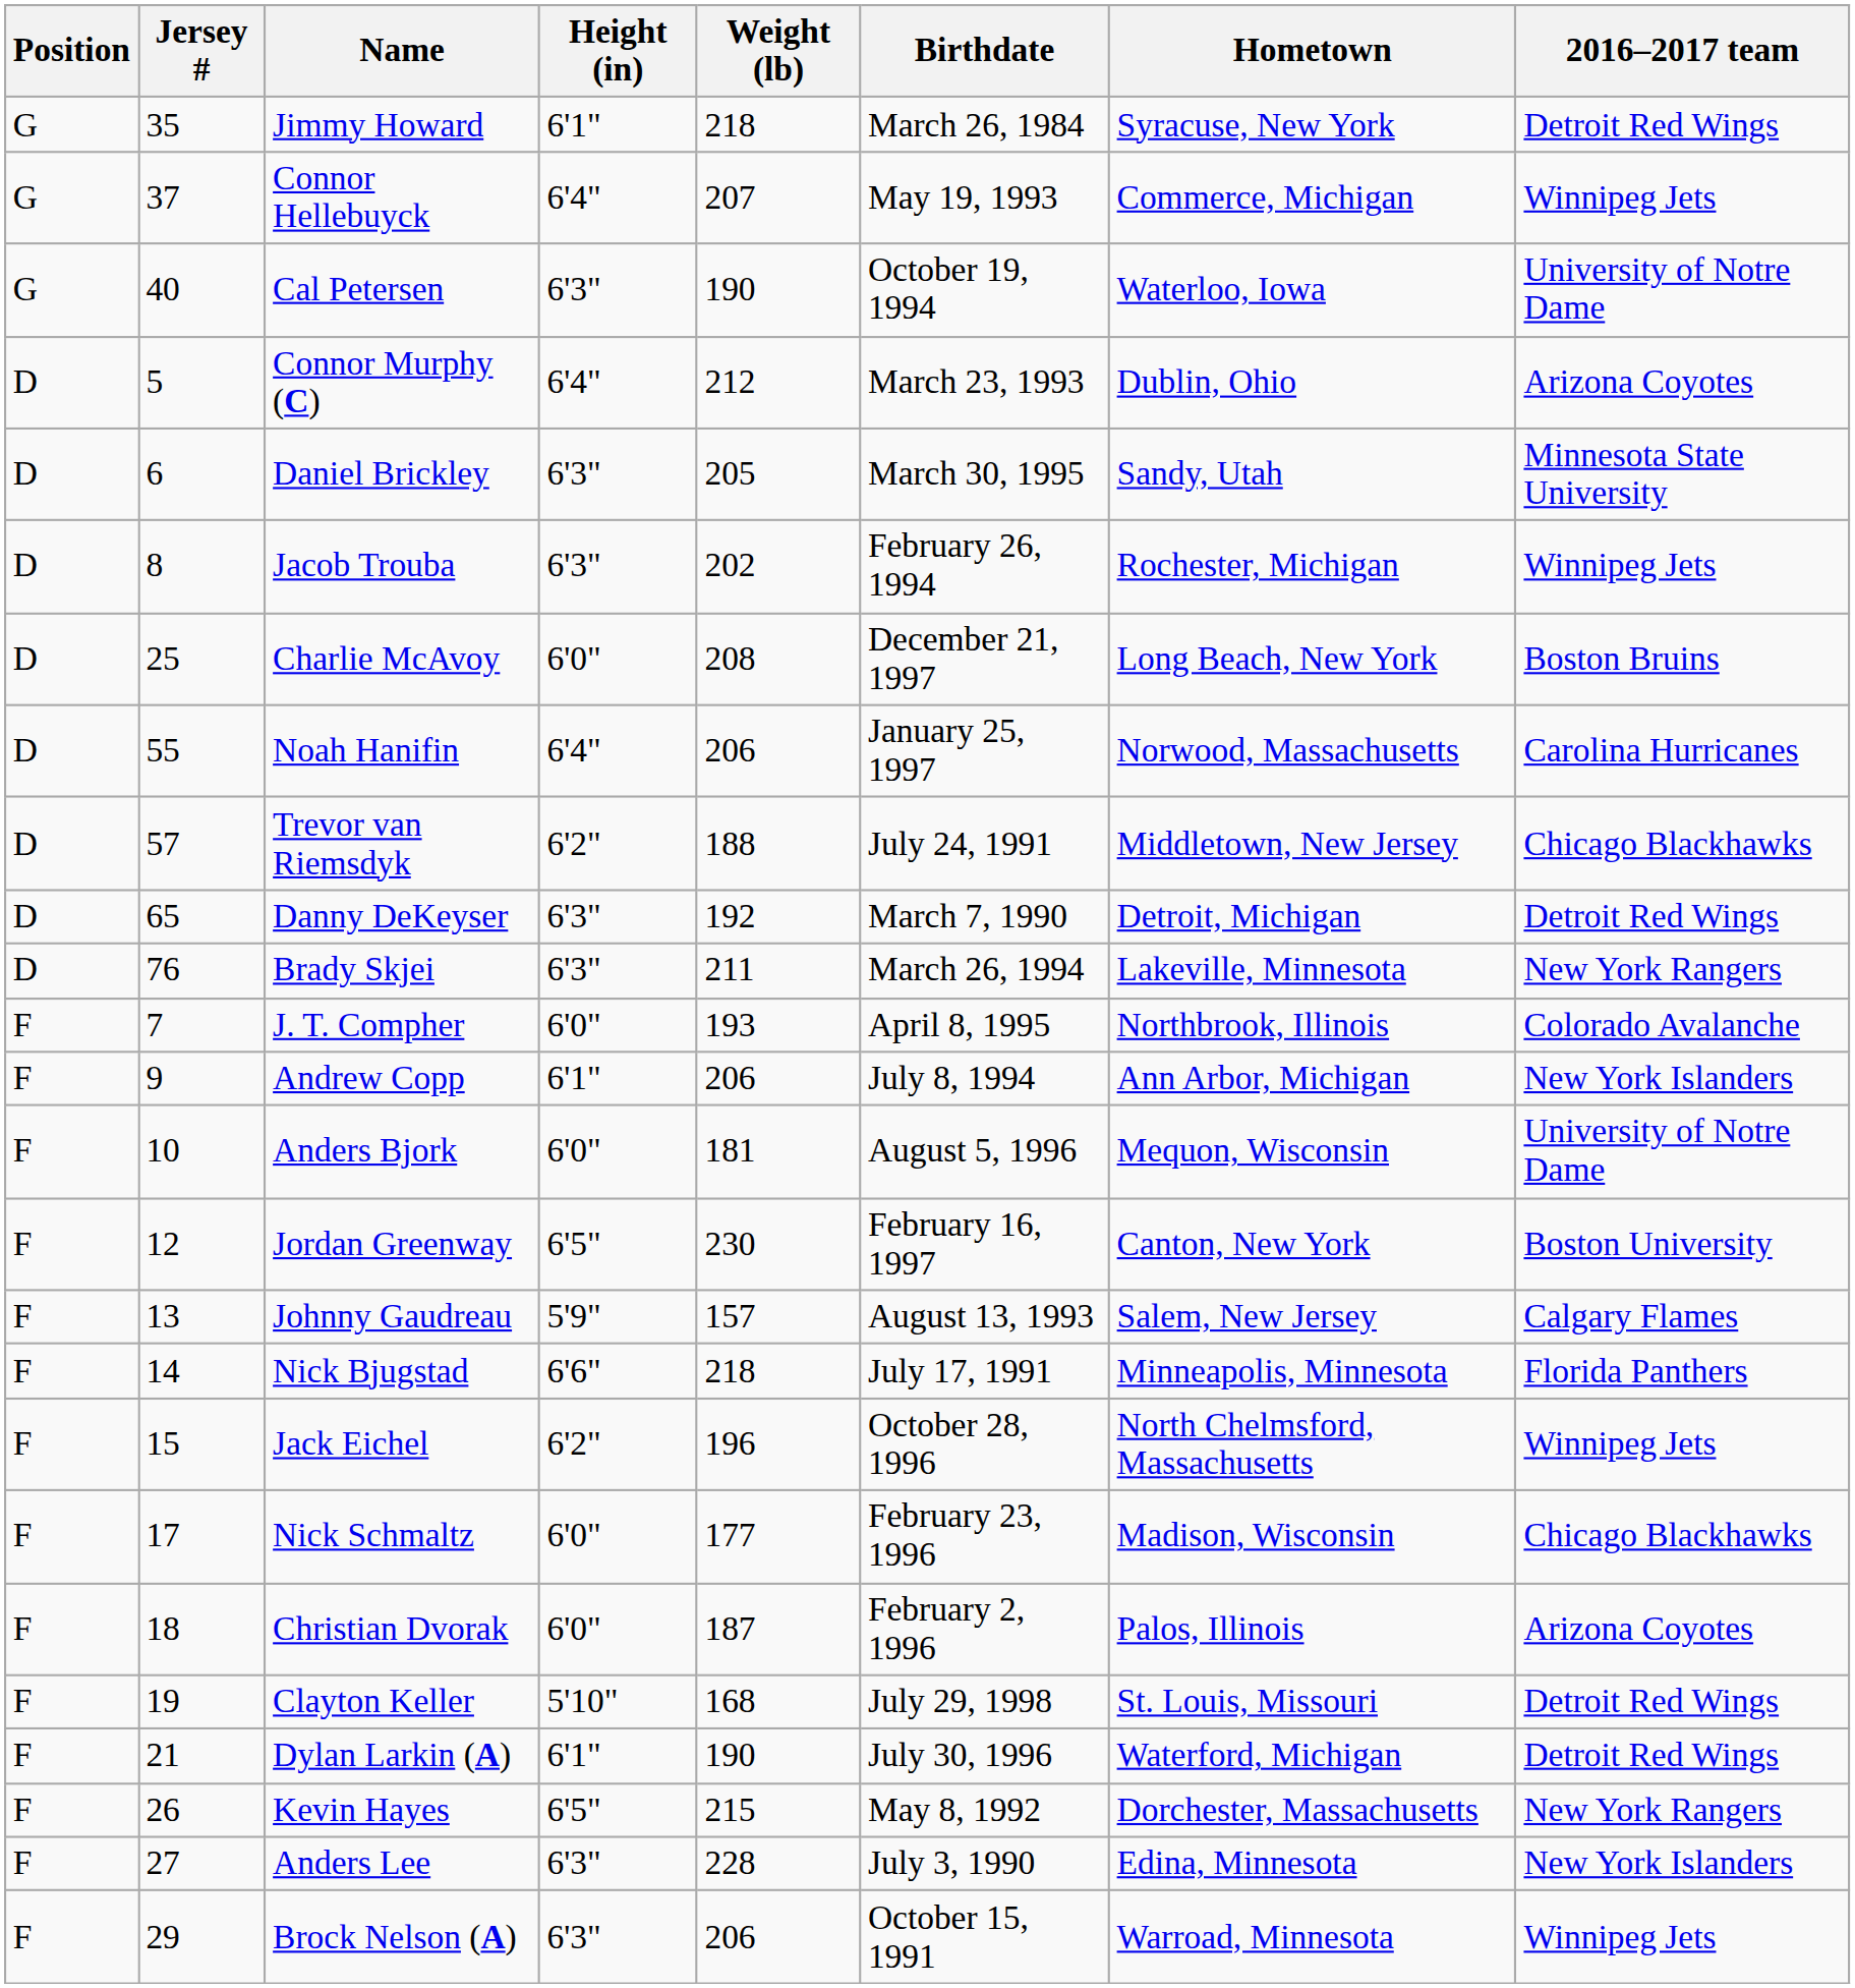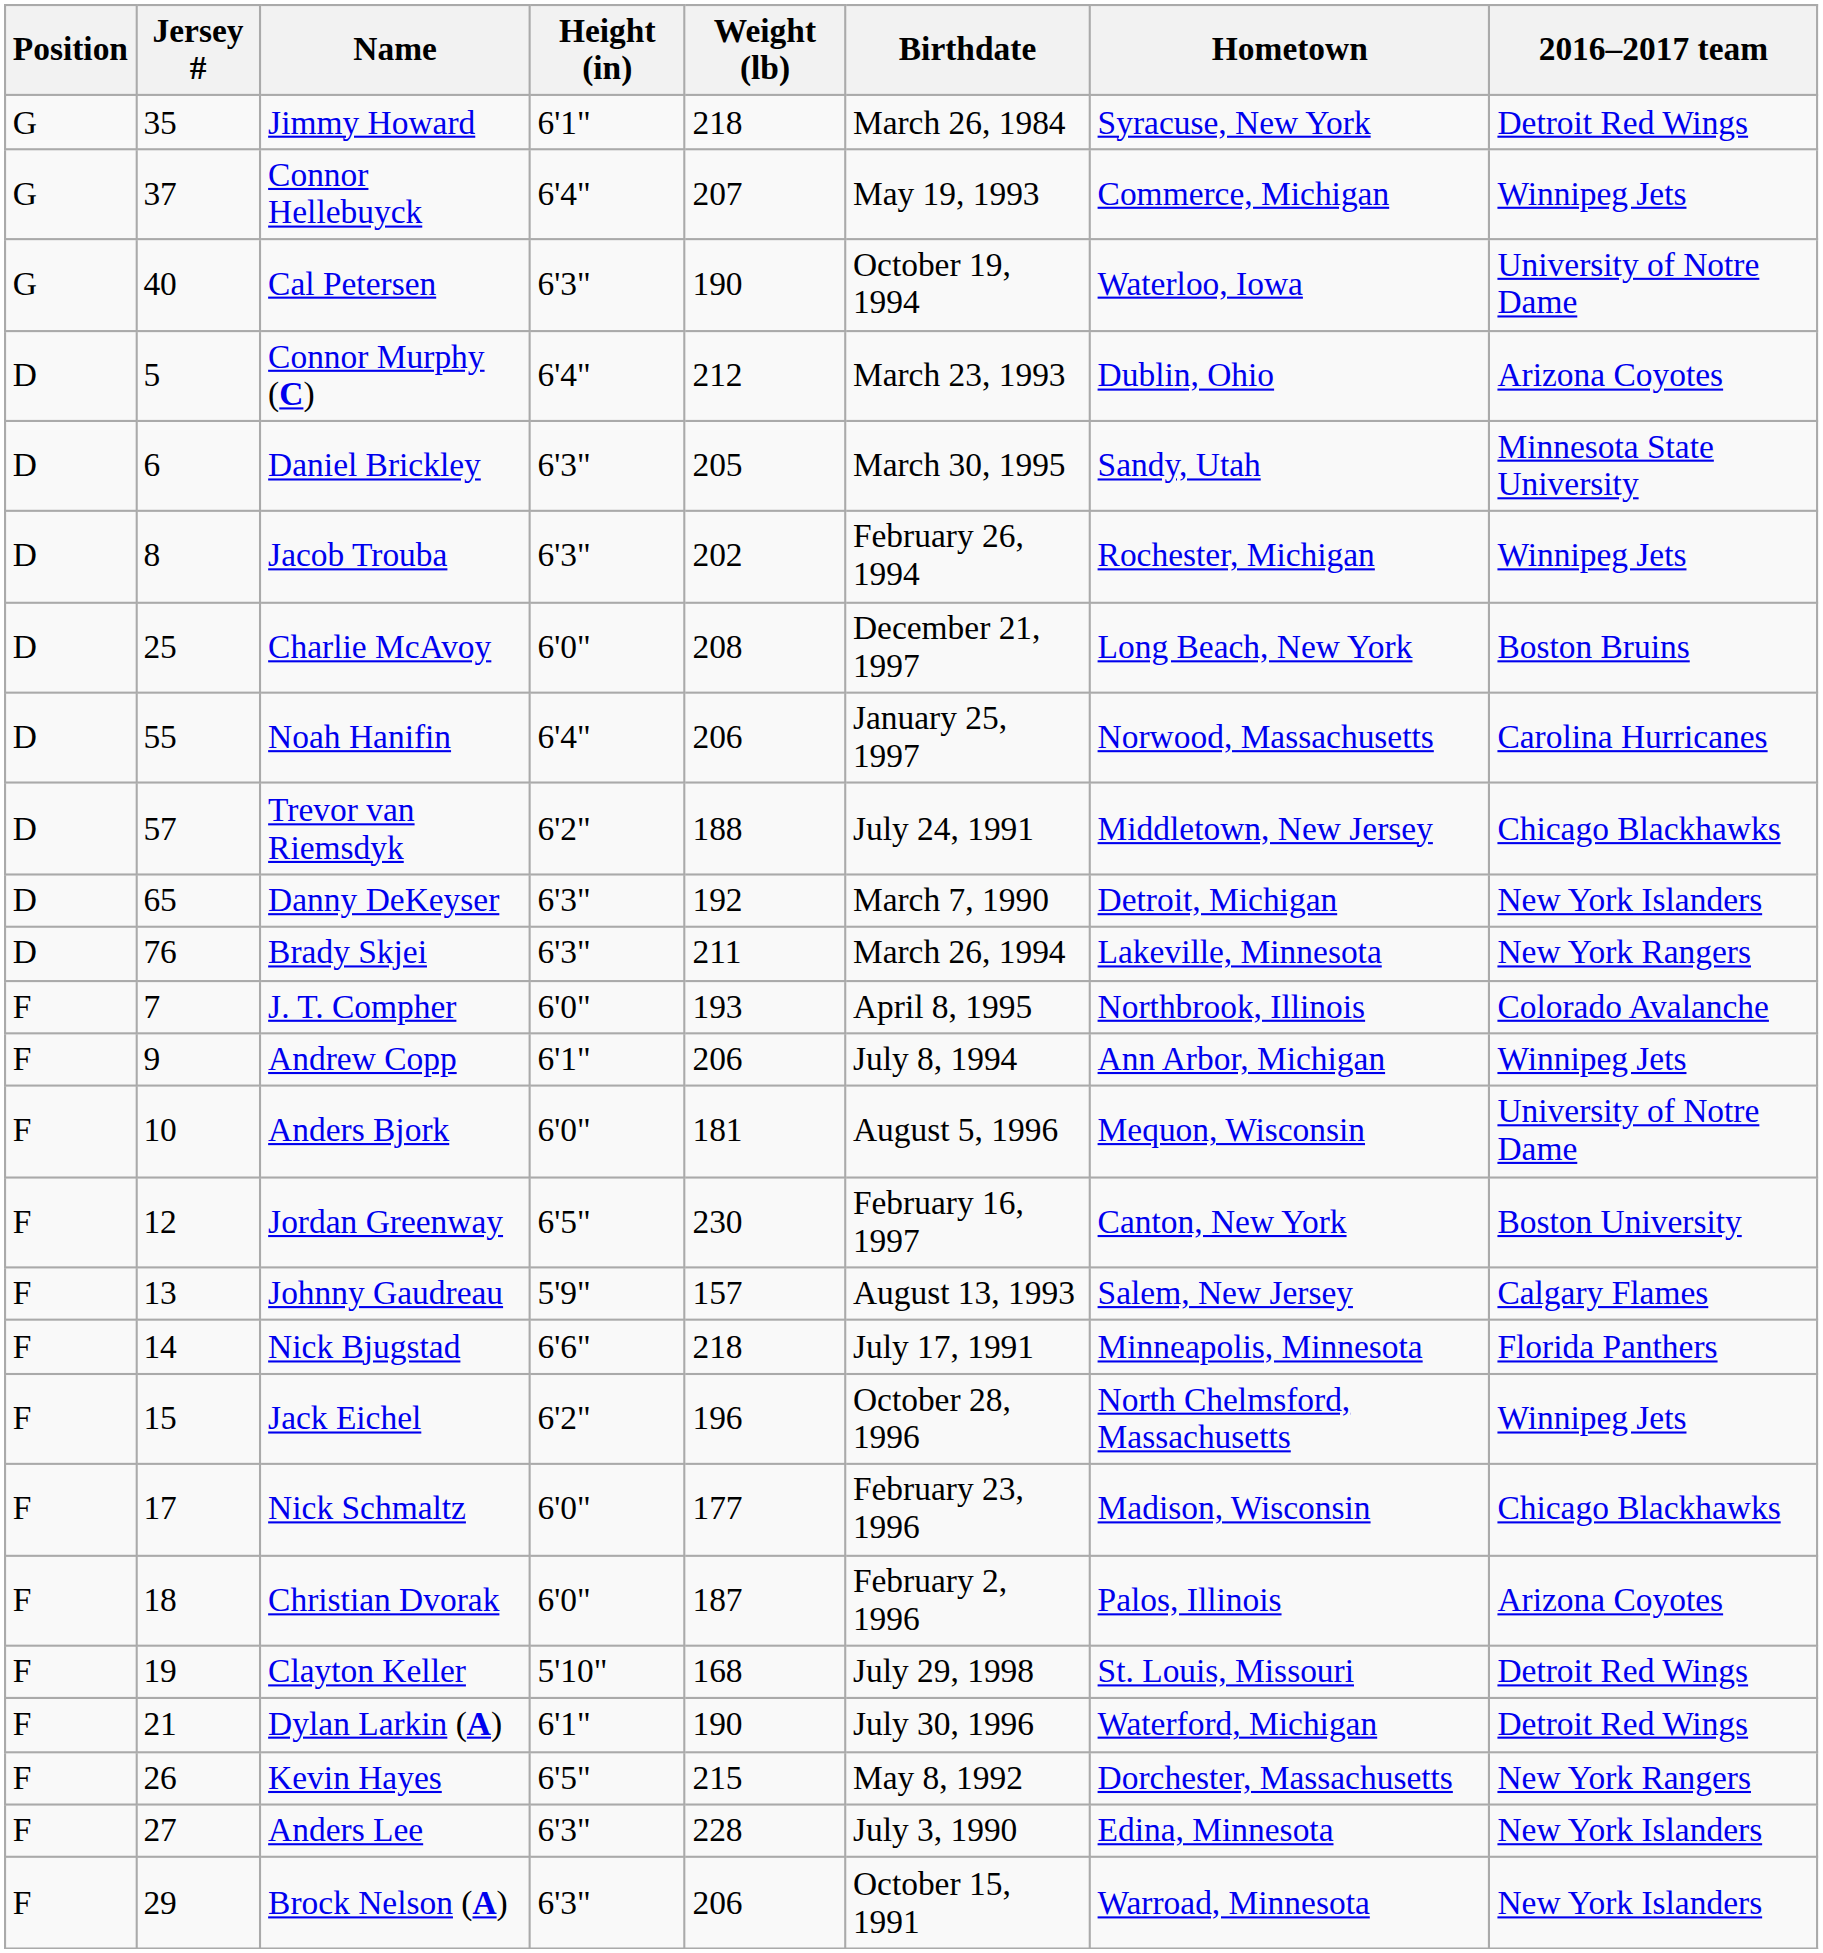Danny DeKeyser | 2016–2017 team: Detroit Red Wings -> New York Islanders
Andrew Copp | 2016–2017 team: New York Islanders -> Winnipeg Jets
Brock Nelson (A) | 2016–2017 team: Winnipeg Jets -> New York Islanders
